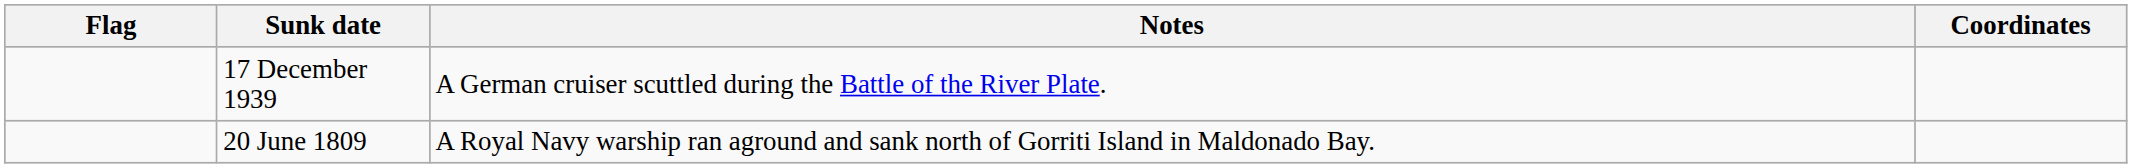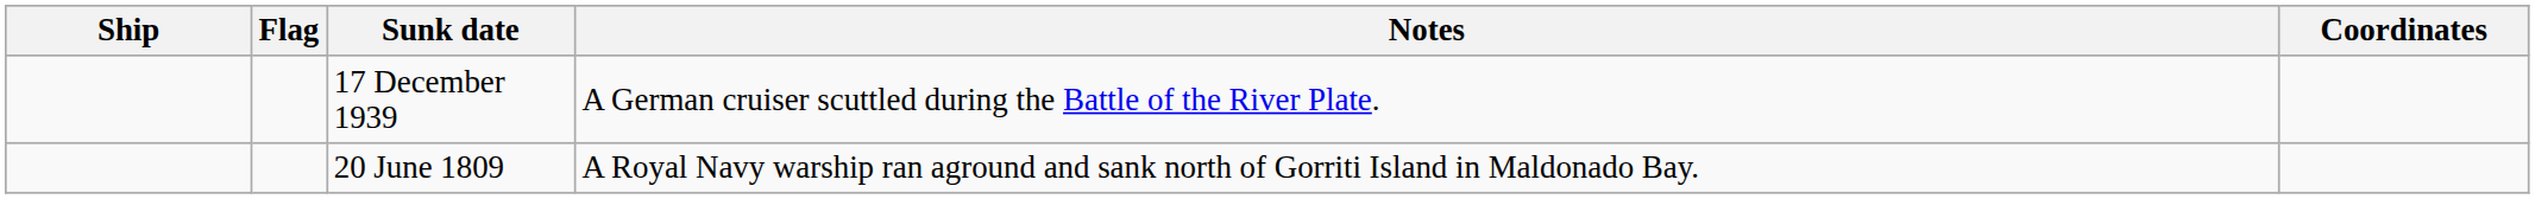+ column: Ship
